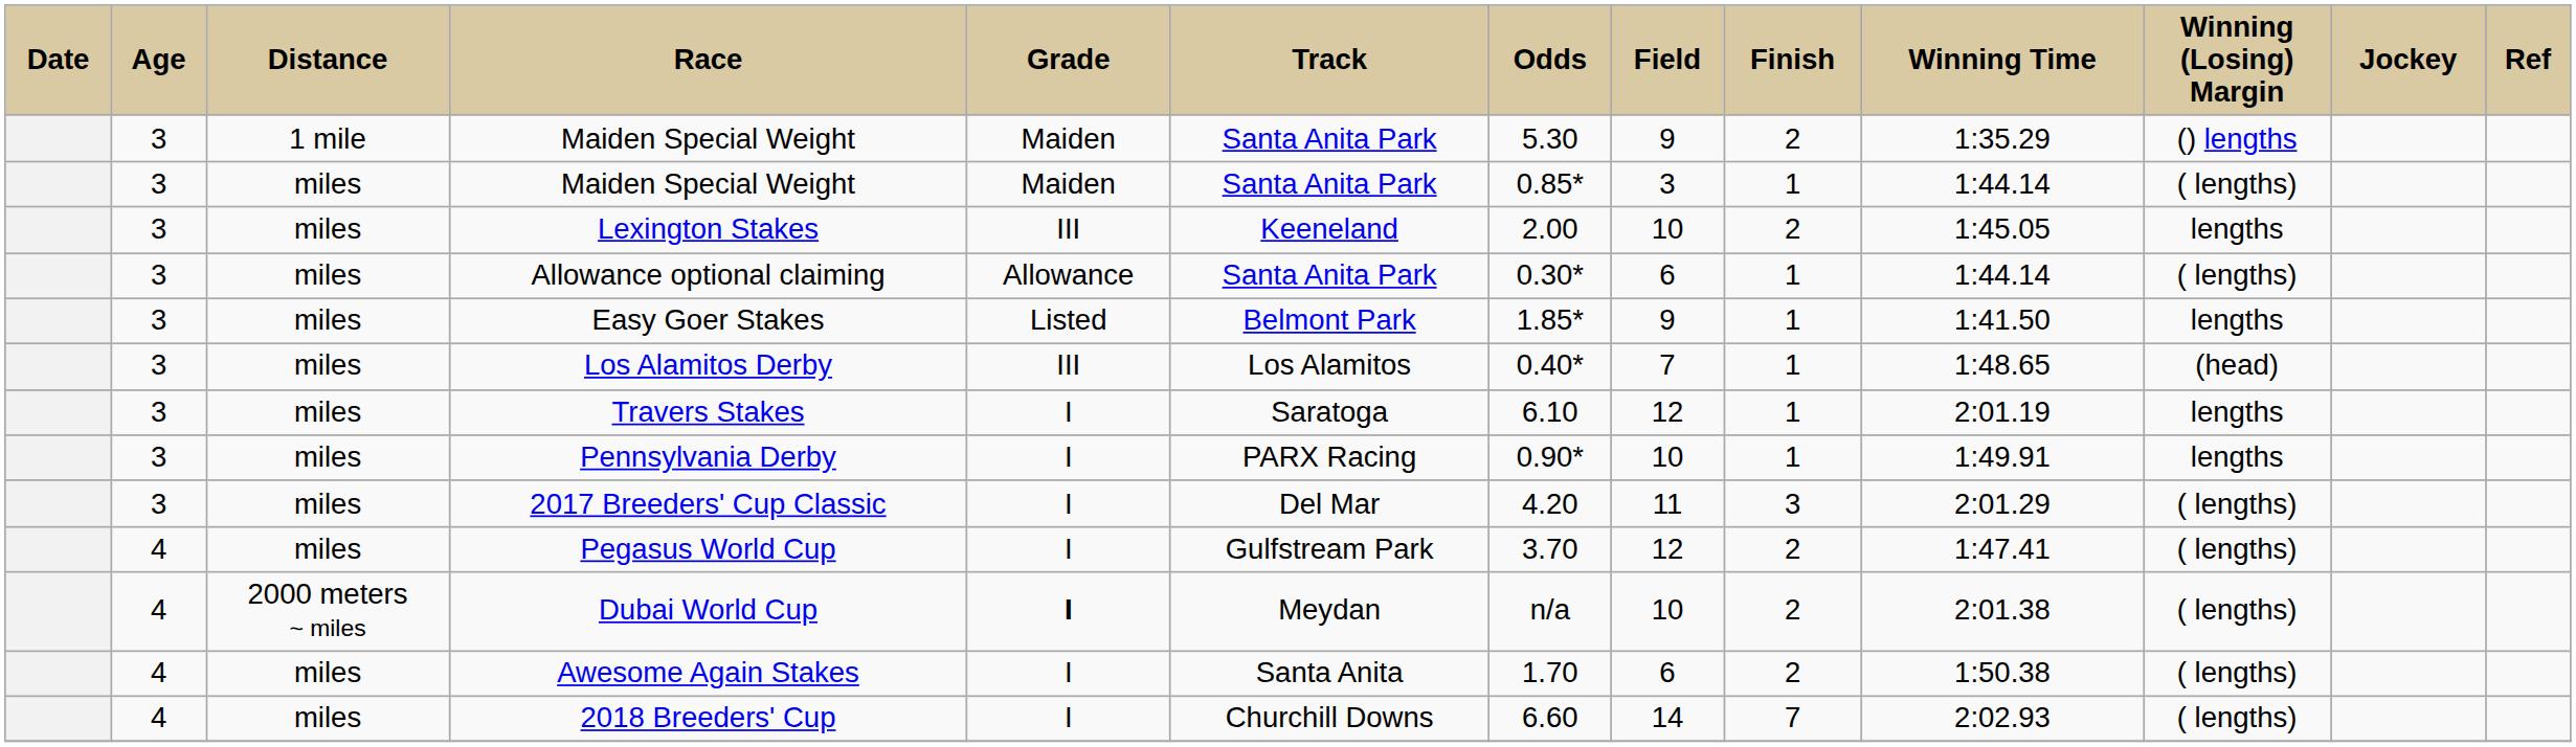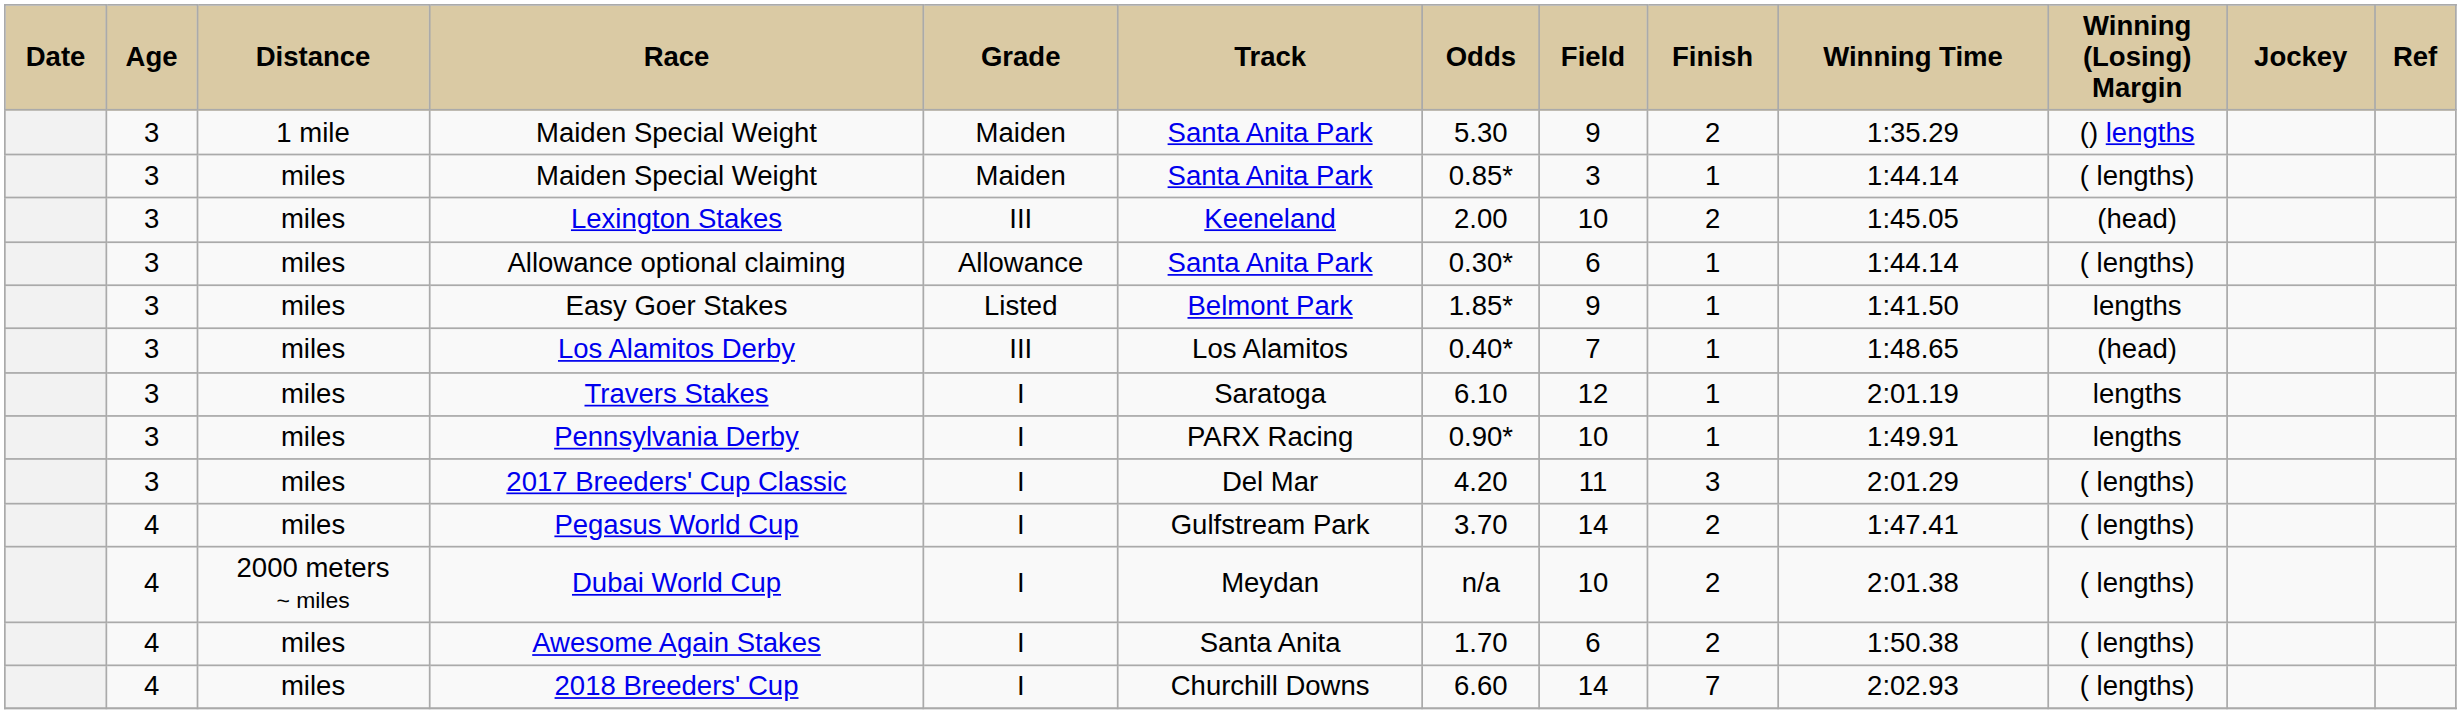Lexington Stakes | Winning (Losing) Margin: lengths -> (head)
Pegasus World Cup | Field: 12 -> 14
Dubai World Cup | Grade: bold -> normal
